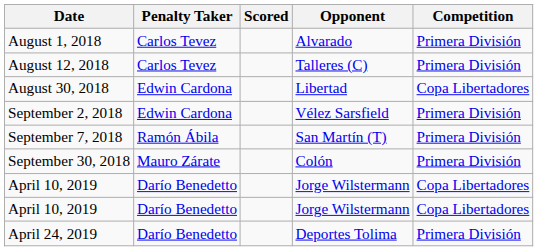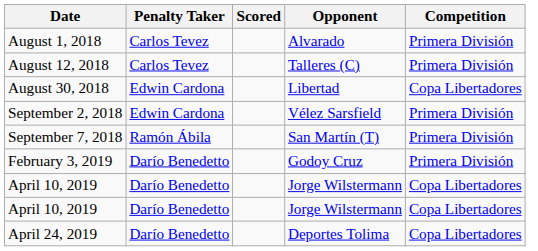- row: September 30, 2018 | Mauro Zárate | Colón | Primera División
+ row: February 3, 2019 | Darío Benedetto | Godoy Cruz | Primera División
April 24, 2019 | Competition: Primera División -> Copa Libertadores
